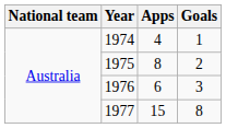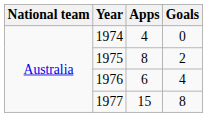1974 | Goals: 1 -> 0
1976 | Goals: 3 -> 4
